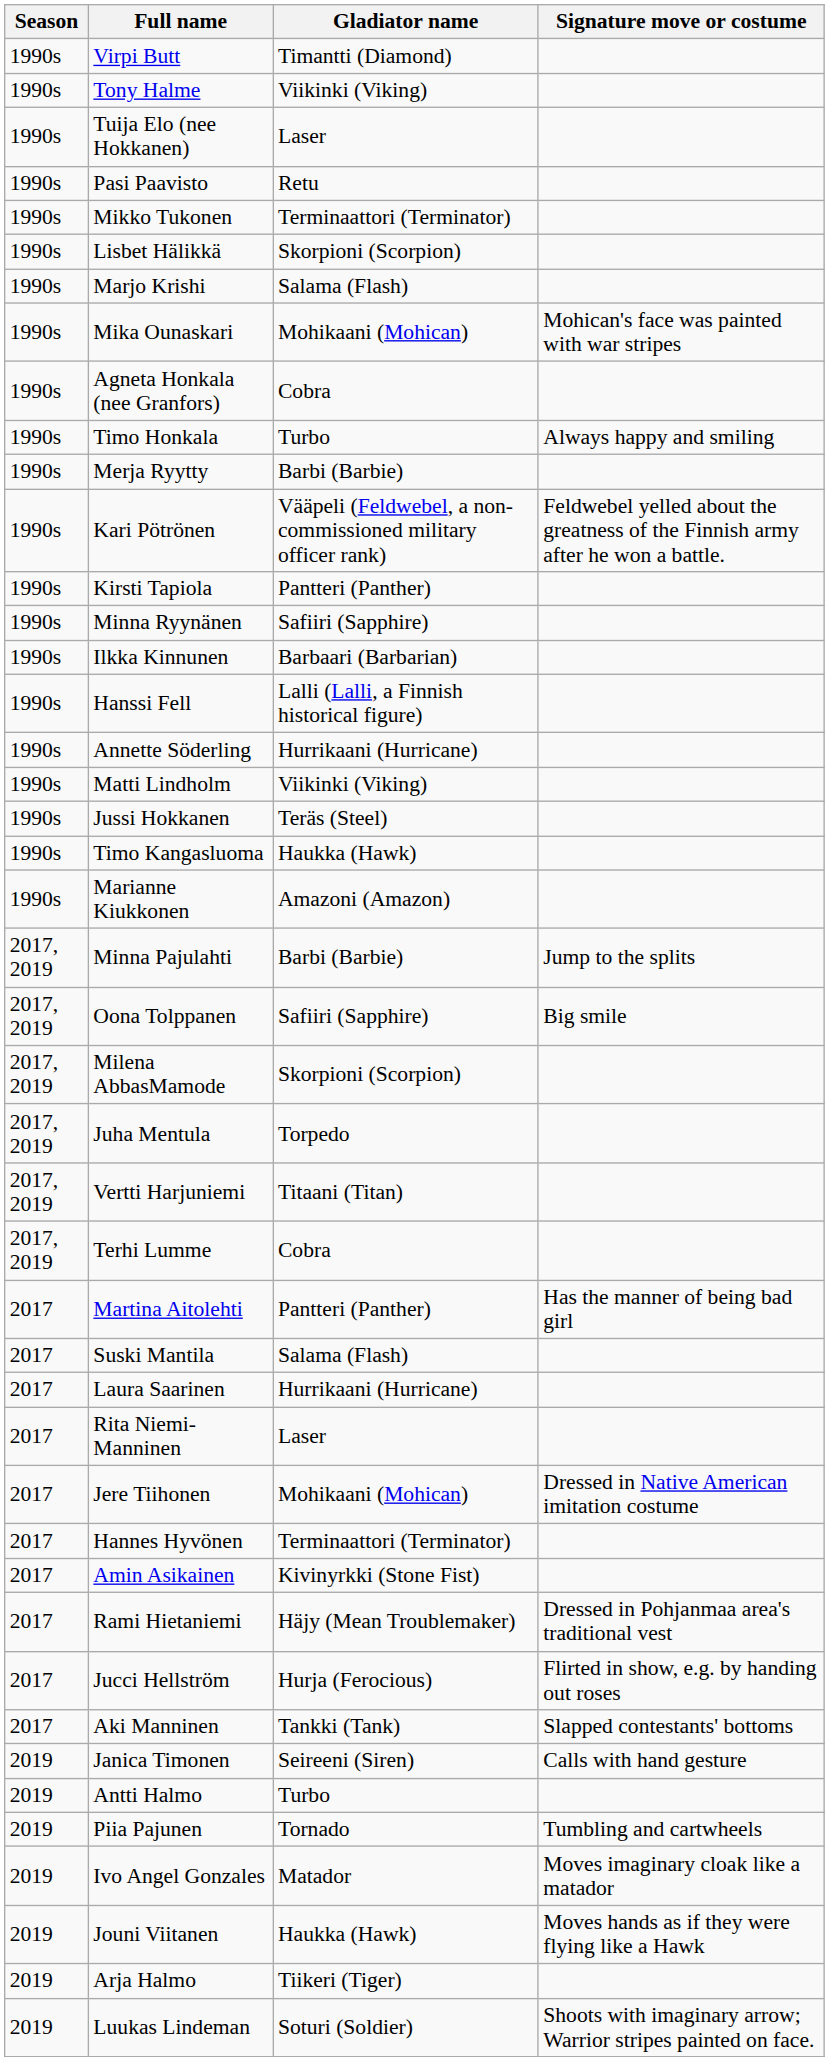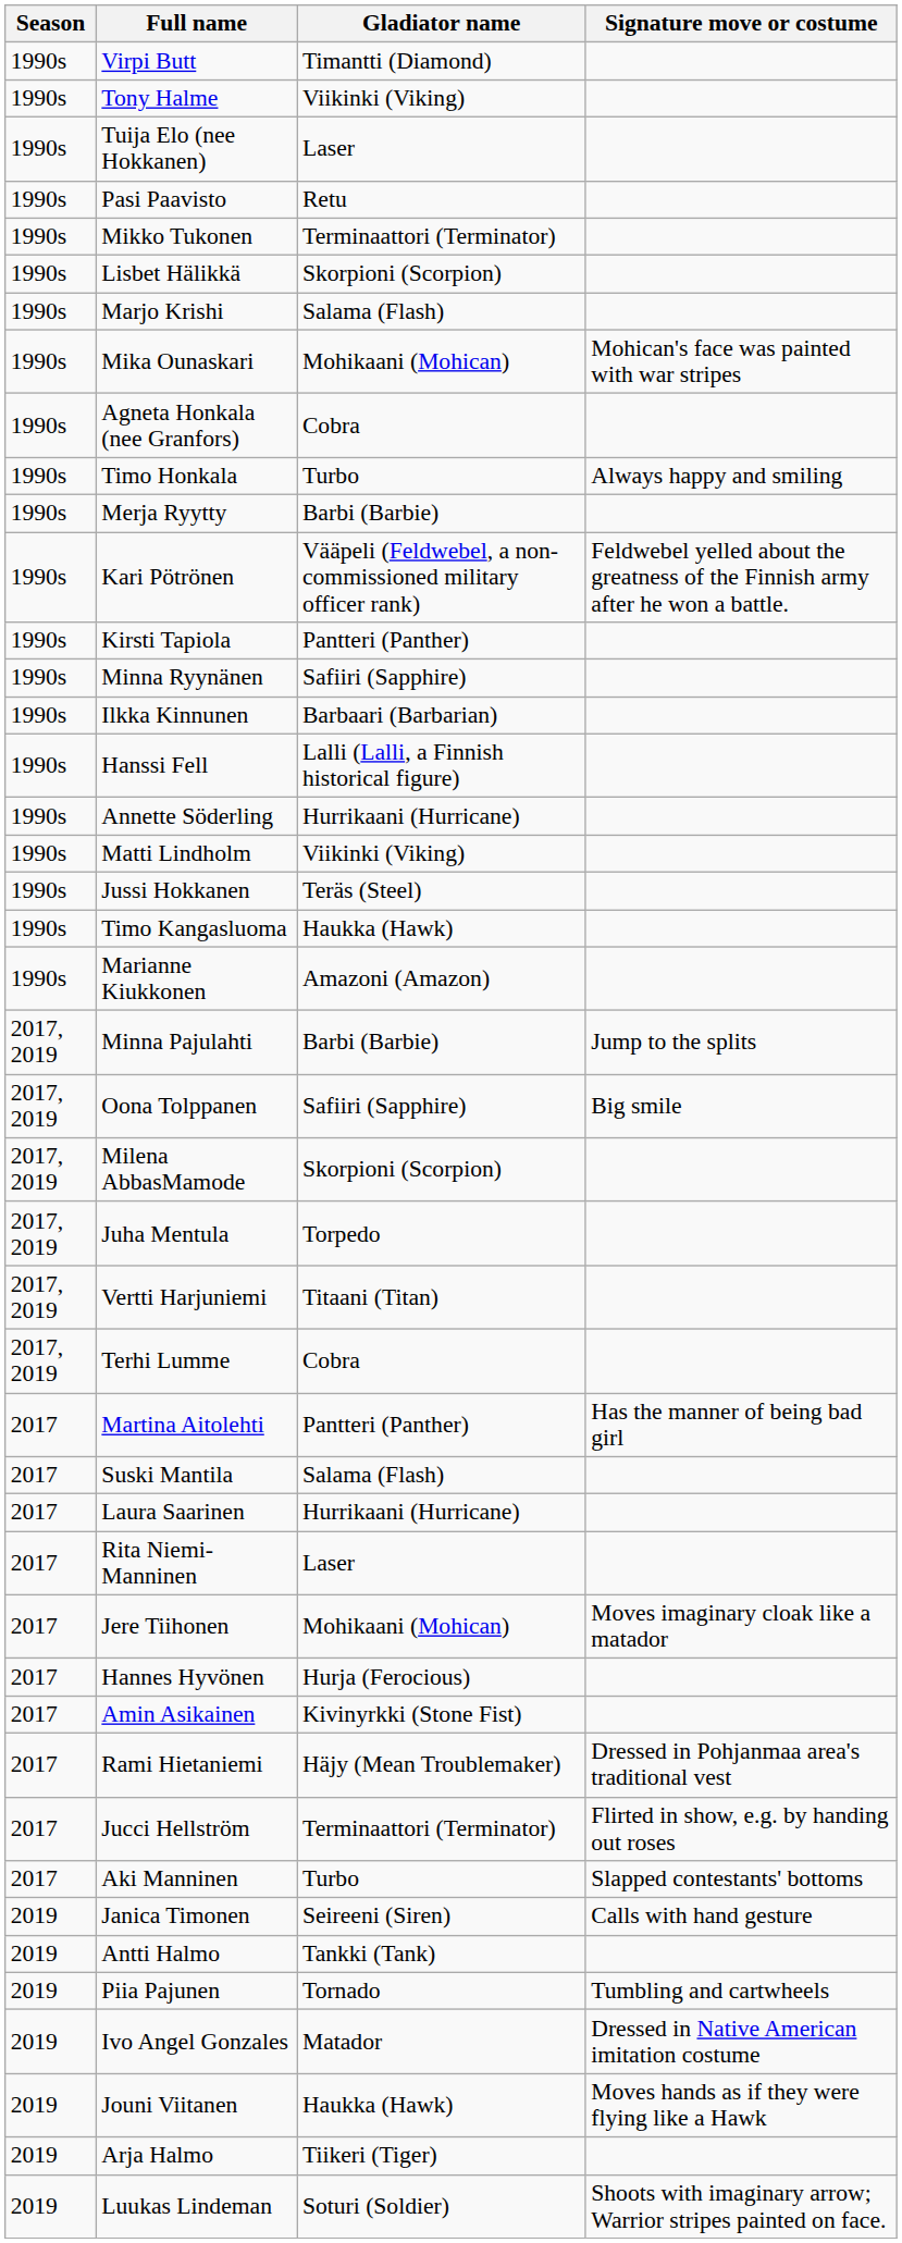Jere Tiihonen | Signature move or costume: Dressed in Native American imitation costume -> Moves imaginary cloak like a matador
Hannes Hyvönen | Gladiator name: Terminaattori (Terminator) -> Hurja (Ferocious)
Jucci Hellström | Gladiator name: Hurja (Ferocious) -> Terminaattori (Terminator)
Aki Manninen | Gladiator name: Tankki (Tank) -> Turbo
Antti Halmo | Gladiator name: Turbo -> Tankki (Tank)
Ivo Angel Gonzales | Signature move or costume: Moves imaginary cloak like a matador -> Dressed in Native American imitation costume
